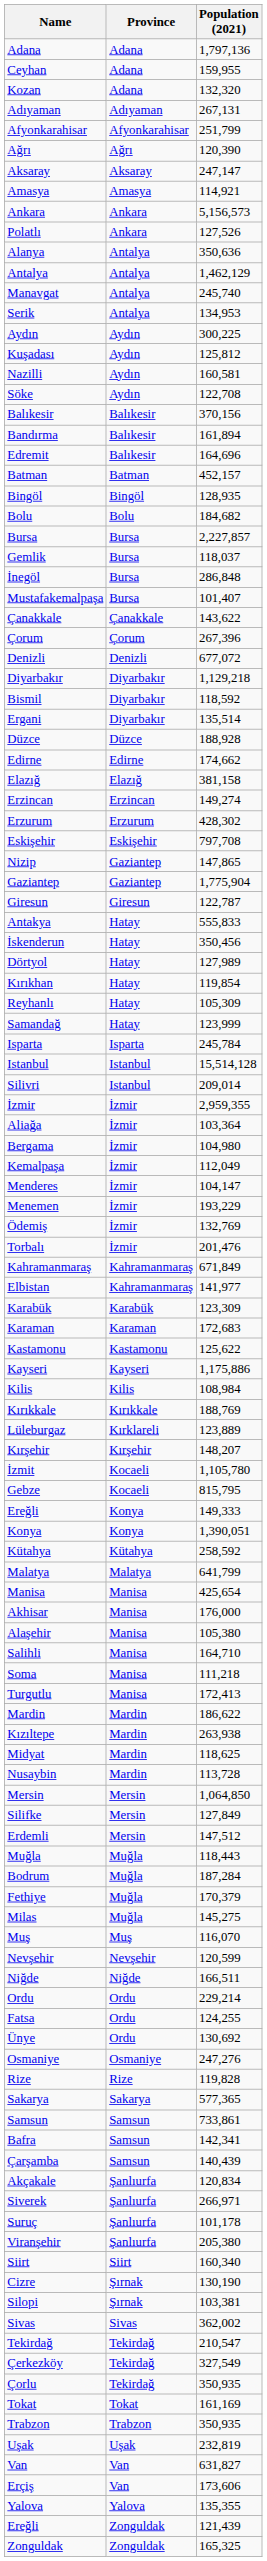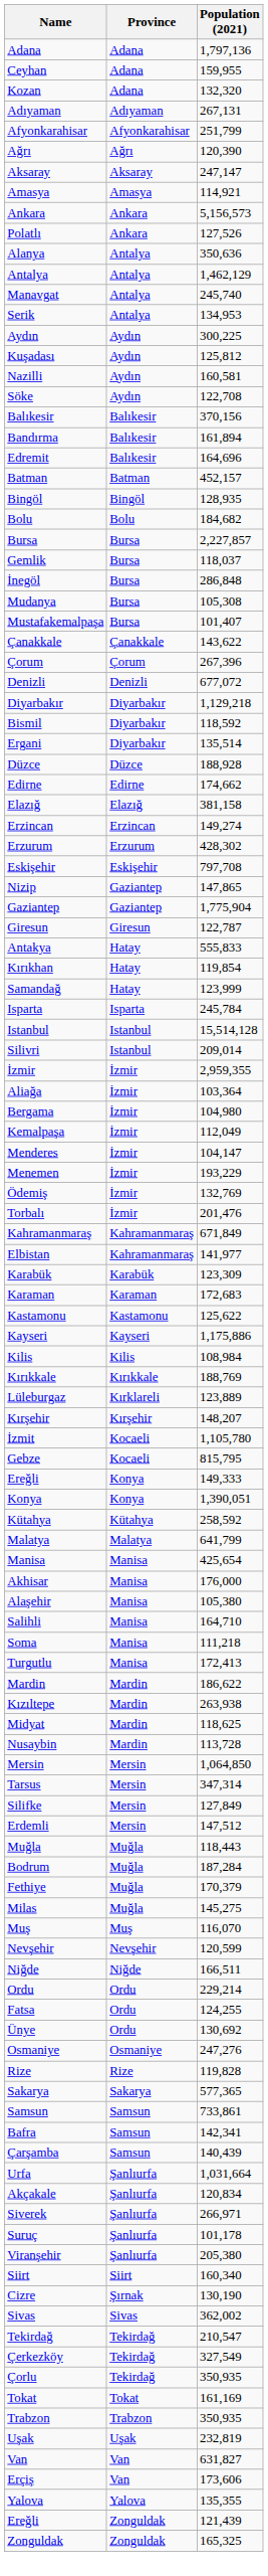+ row: Mudanya | Bursa | 105,308
- row: İskenderun | Hatay | 350,456
- row: Dörtyol | Hatay | 127,989
- row: Reyhanlı | Hatay | 105,309
+ row: Tarsus | Mersin | 347,314
+ row: Urfa | Şanlıurfa | 1,031,664
- row: Silopi | Şırnak | 103,381
